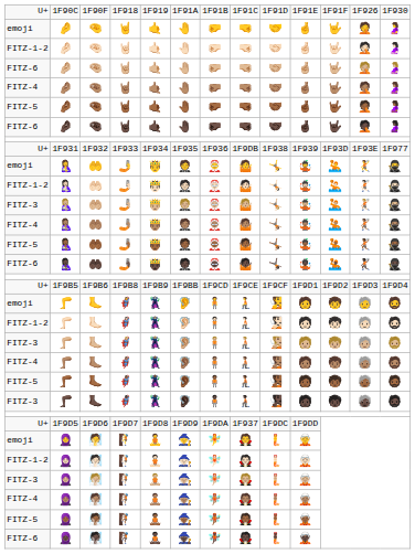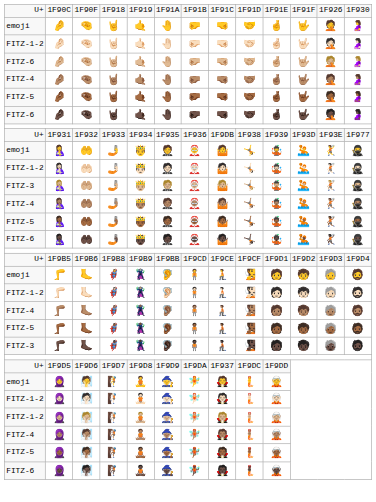- row: FITZ-3 | 🦵🏼 | 🦶🏼 | 🦸🏼 | 🦹🏼 | 🦻🏼 | 🧍🏼 | 🧎🏼 | 🧏🏼 | 🧑🏼 | 🧒🏼 | 🧓🏼 | 🧔🏼
🧕🏼 | column 1: FITZ-3 -> FITZ-1-2
